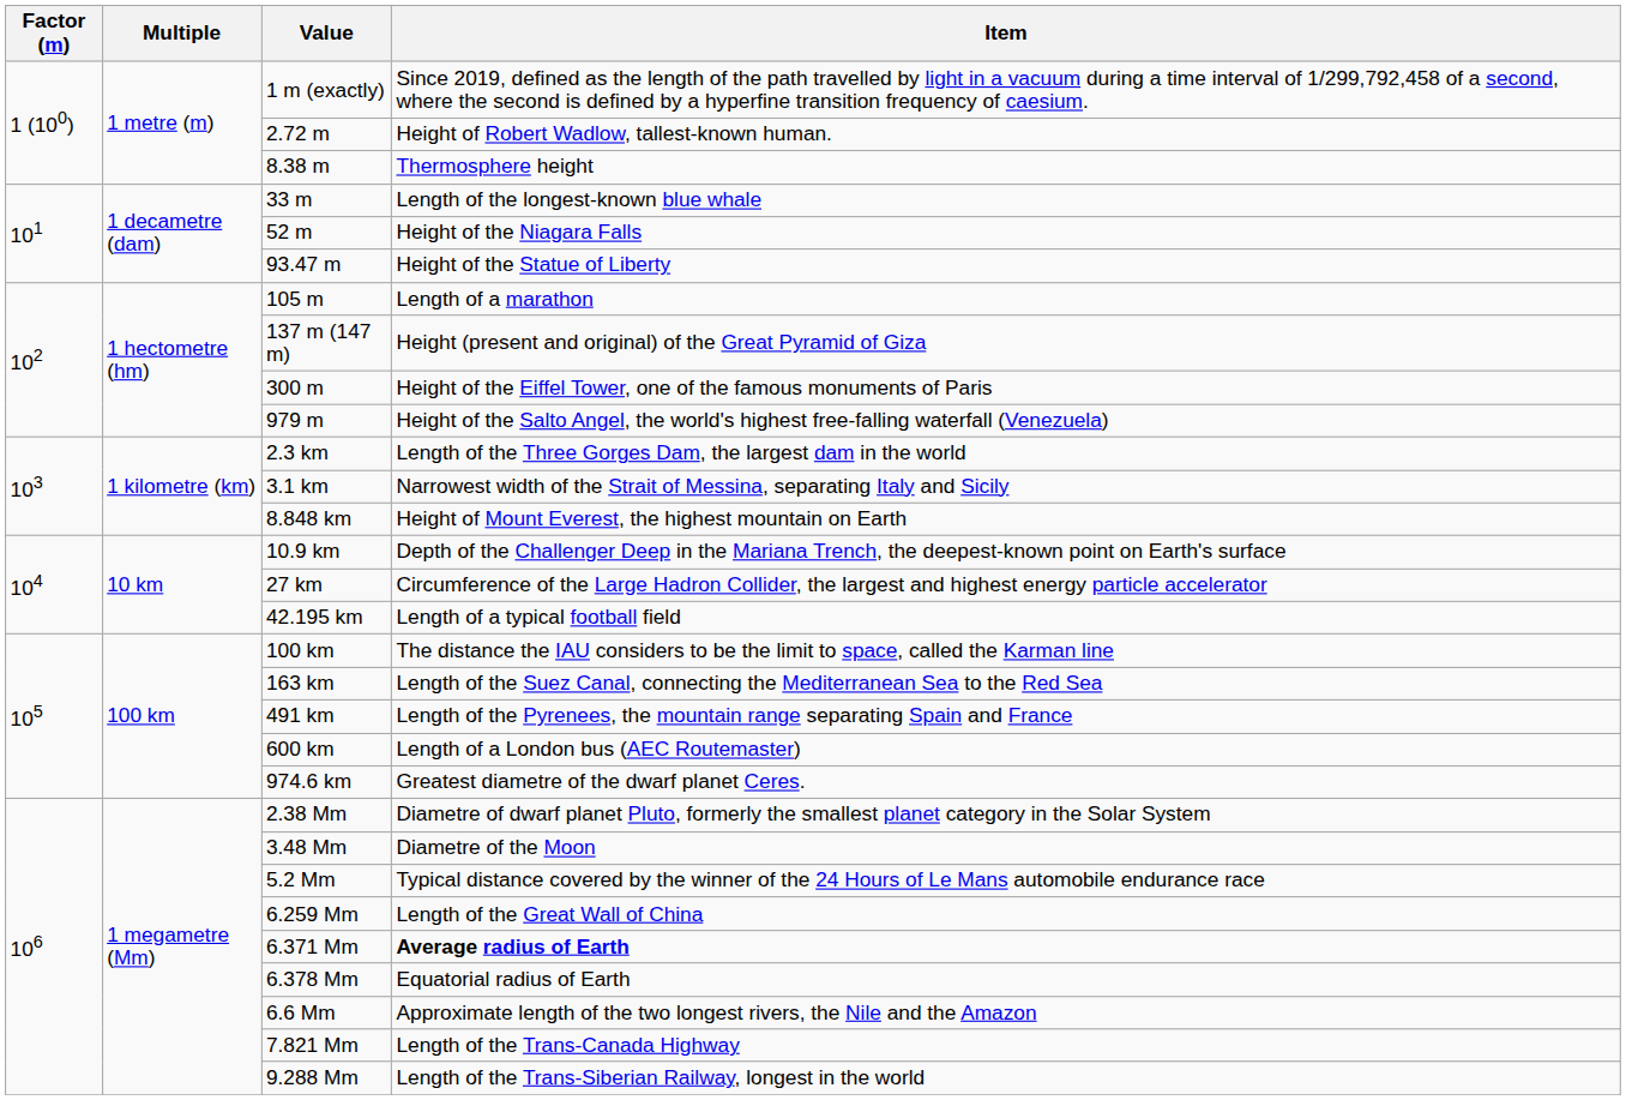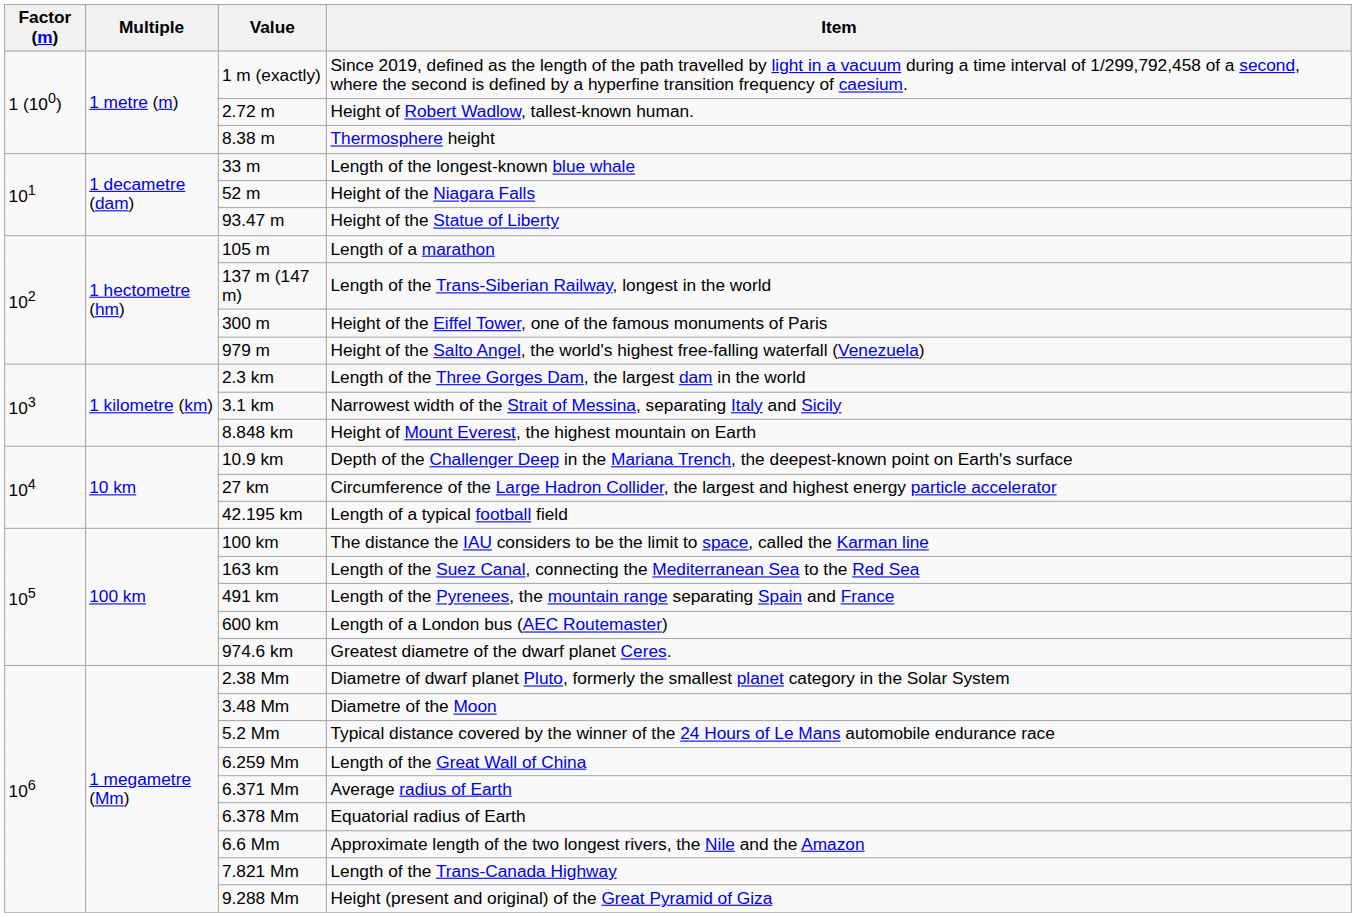137 m (147 m) | Item: Height (present and original) of the Great Pyramid of Giza -> Length of the Trans-Siberian Railway, longest in the world
6.371 Mm | Item: bold -> normal
9.288 Mm | Item: Length of the Trans-Siberian Railway, longest in the world -> Height (present and original) of the Great Pyramid of Giza
